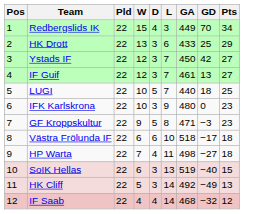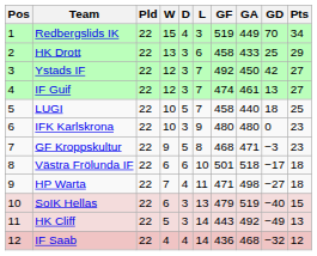+ column: GF | 519 | 458 | 492 | 474 | 458 | 480 | 468 | 501 | 471 | 479 | 443 | 436
